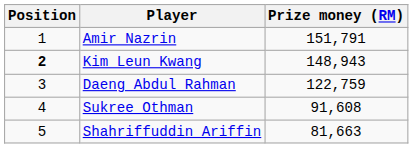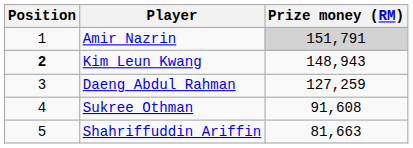Amir Nazrin | Prize money (RM): no background -> lightgrey background
Daeng Abdul Rahman | Prize money (RM): 122,759 -> 127,259
